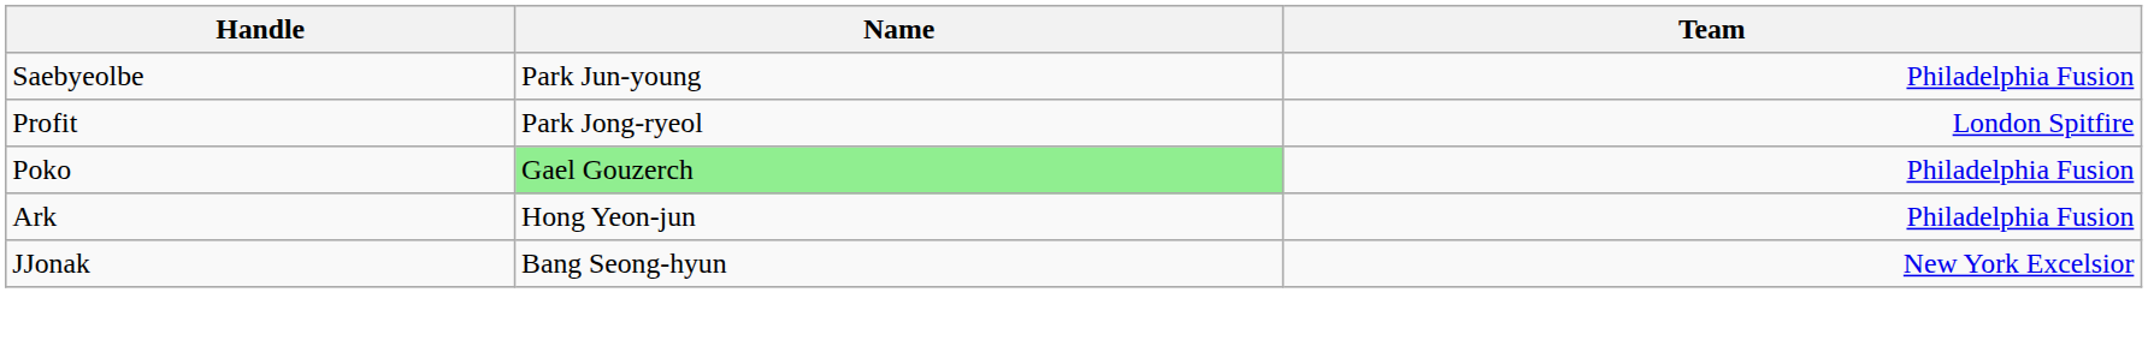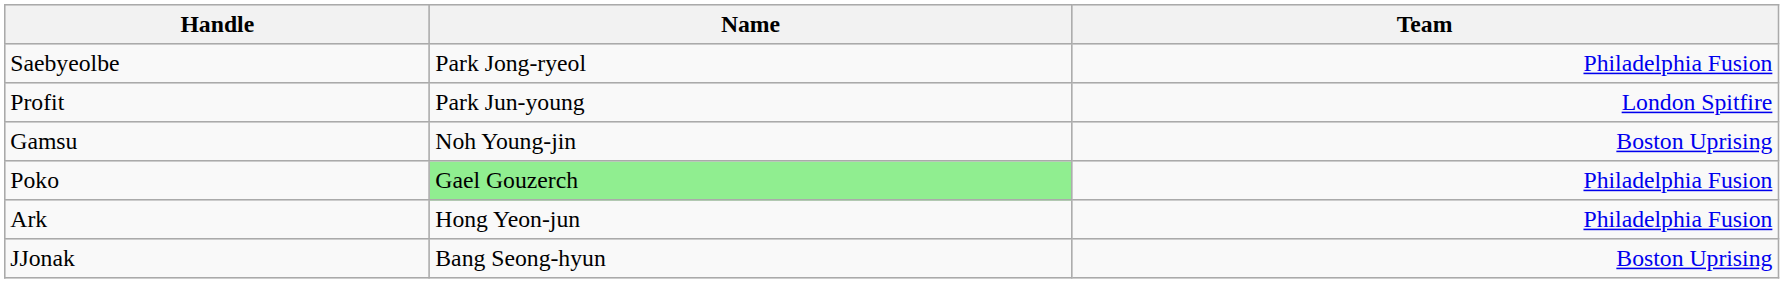Saebyeolbe | Name: Park Jun-young -> Park Jong-ryeol
Profit | Name: Park Jong-ryeol -> Park Jun-young
+ row: Gamsu | Noh Young-jin | Boston Uprising
JJonak | Team: New York Excelsior -> Boston Uprising
